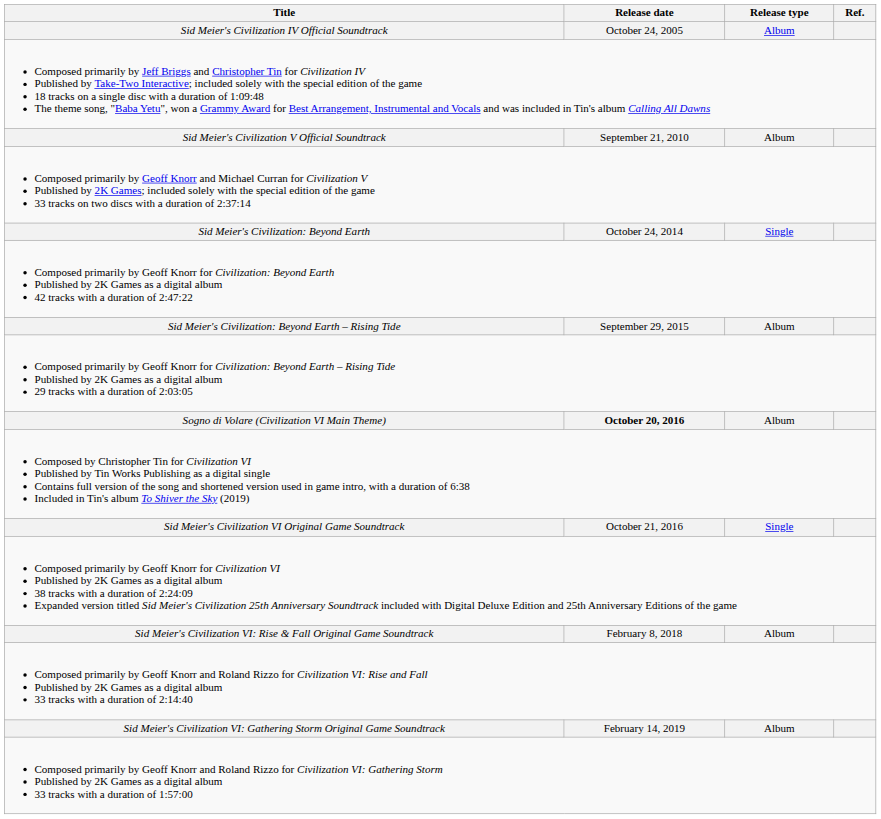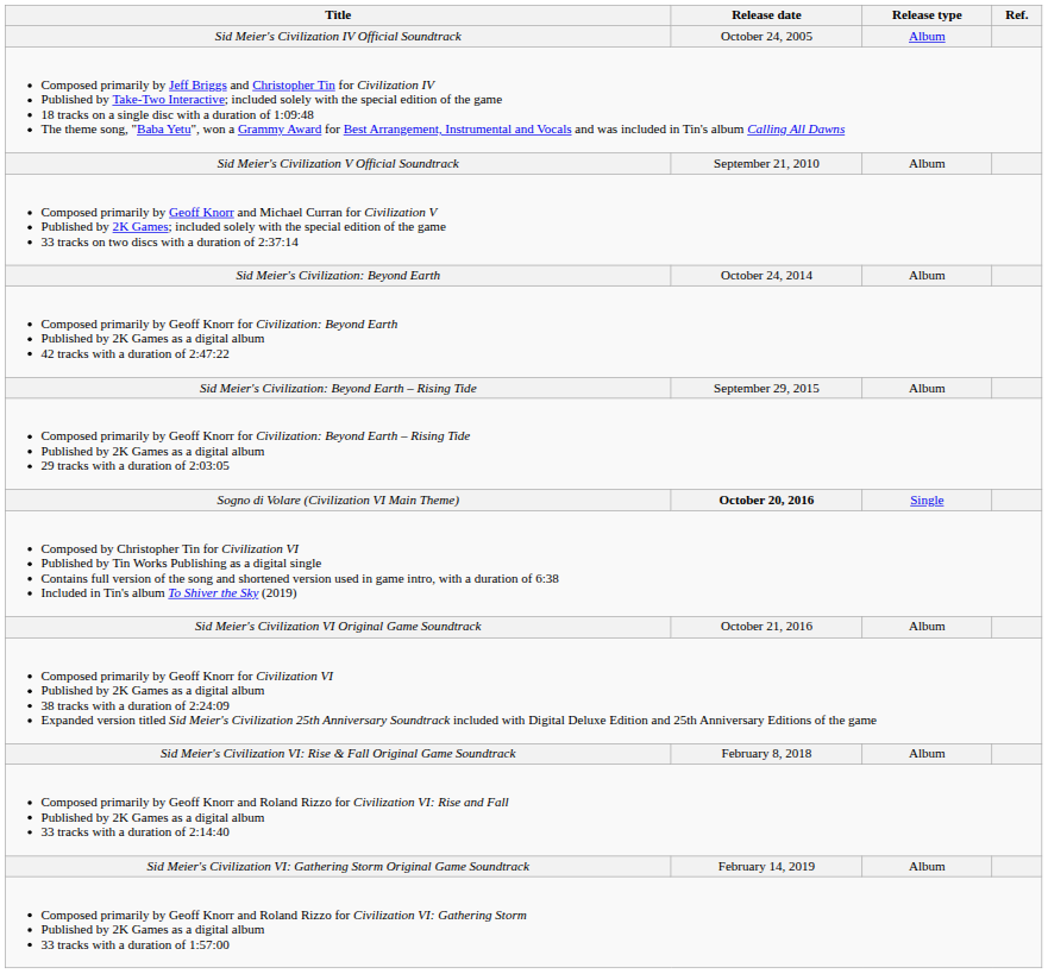Sid Meier's Civilization: Beyond Earth | Release type: Single -> Album
Sogno di Volare (Civilization VI Main Theme) | Release type: Album -> Single
Sid Meier's Civilization VI Original Game Soundtrack | Release type: Single -> Album
